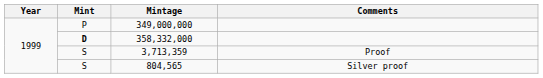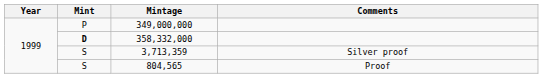3,713,359 | Comments: Proof -> Silver proof
804,565 | Comments: Silver proof -> Proof
